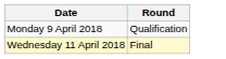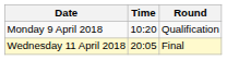+ column: Time | 10:20 | 20:05
